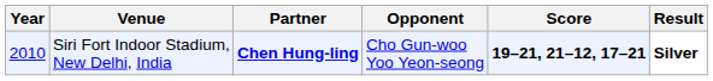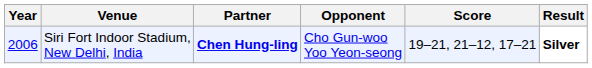Siri Fort Indoor Stadium, New Delhi, India | Year: 2010 -> 2006
Siri Fort Indoor Stadium, New Delhi, India | Score: bold -> normal
